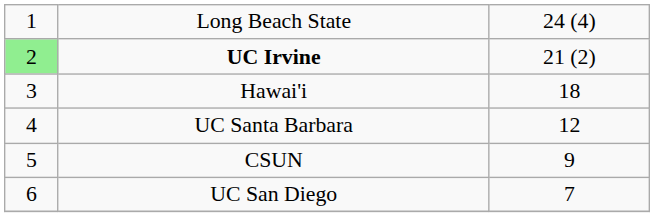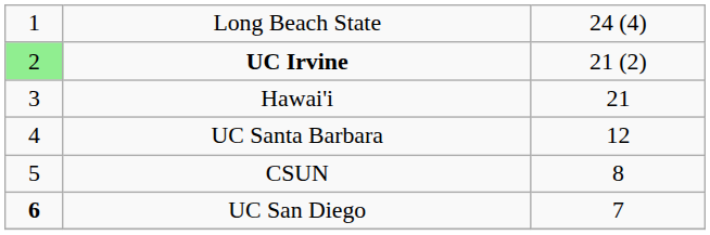Hawai'i | column 3: 18 -> 21
CSUN | column 3: 9 -> 8
UC San Diego | column 1: normal -> bold
